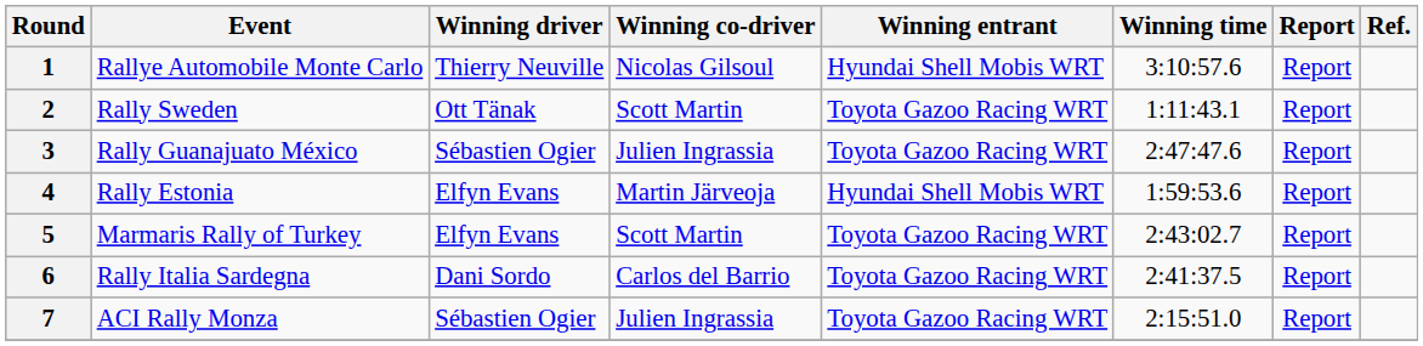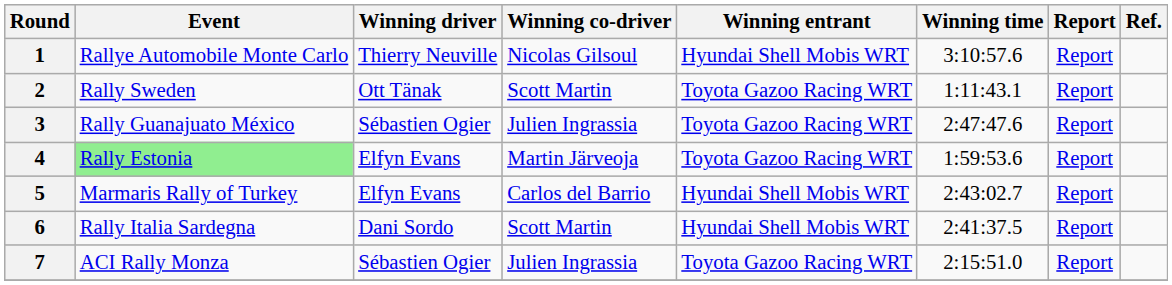4 | Event: no background -> lightgreen background
4 | Winning entrant: Hyundai Shell Mobis WRT -> Toyota Gazoo Racing WRT
5 | Winning co-driver: Scott Martin -> Carlos del Barrio
5 | Winning entrant: Toyota Gazoo Racing WRT -> Hyundai Shell Mobis WRT
6 | Winning co-driver: Carlos del Barrio -> Scott Martin
6 | Winning entrant: Toyota Gazoo Racing WRT -> Hyundai Shell Mobis WRT
